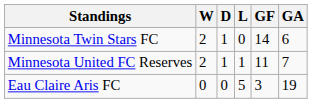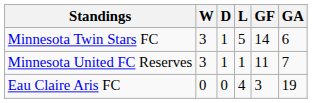Minnesota Twin Stars FC | W: 2 -> 3
Minnesota Twin Stars FC | L: 0 -> 5
Minnesota United FC Reserves | W: 2 -> 3
Eau Claire Aris FC | L: 5 -> 4
